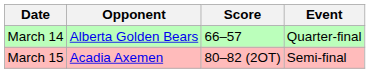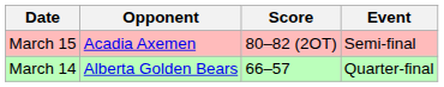rows swapped: March 14 <-> March 15
